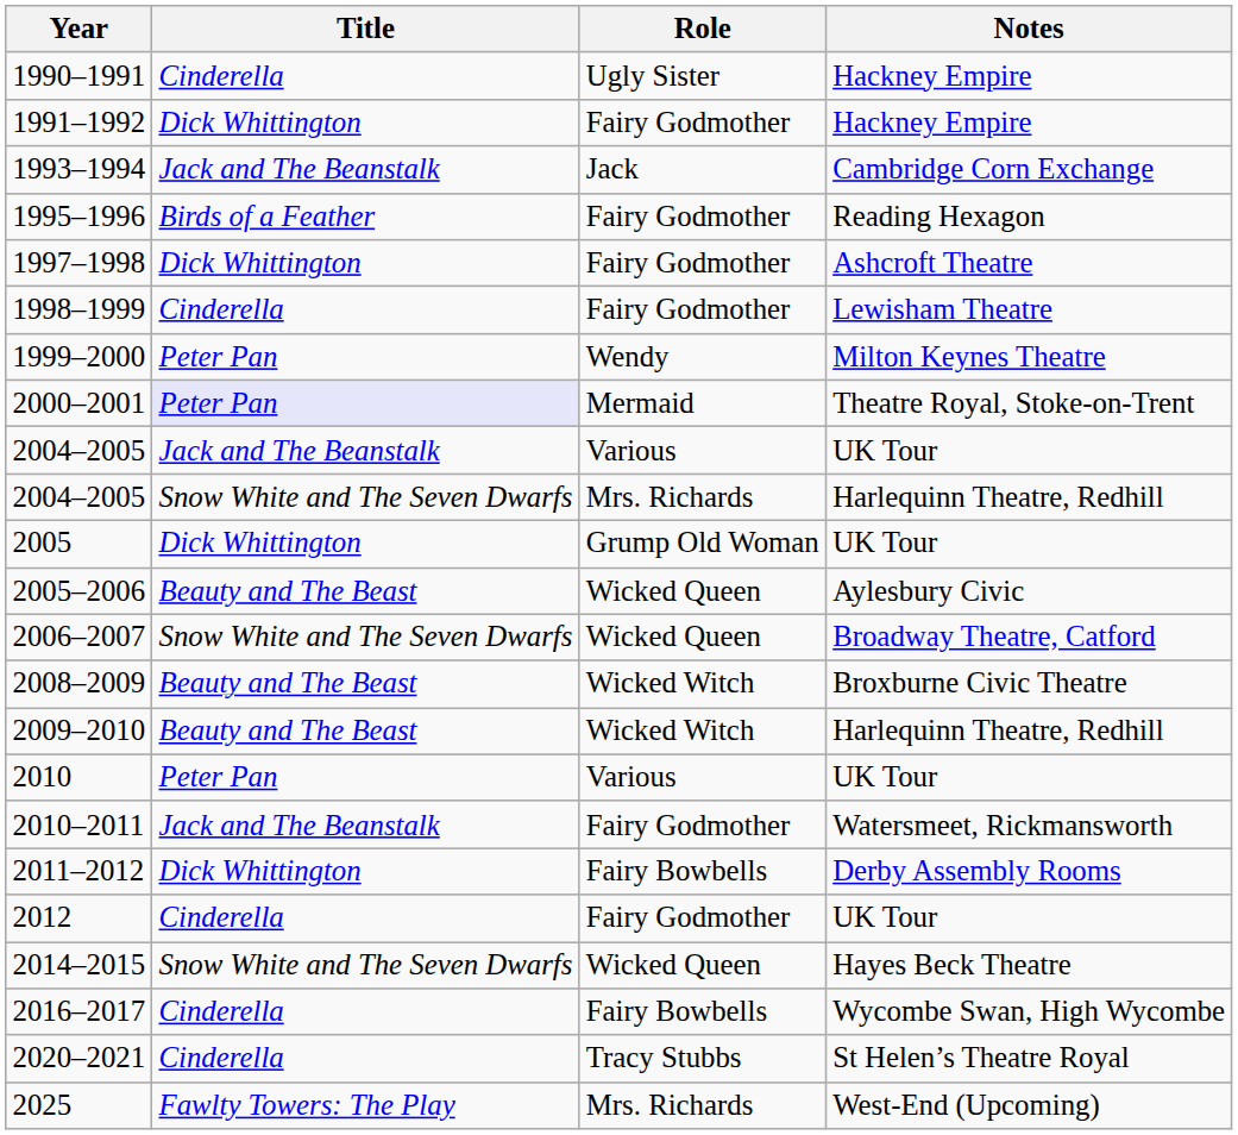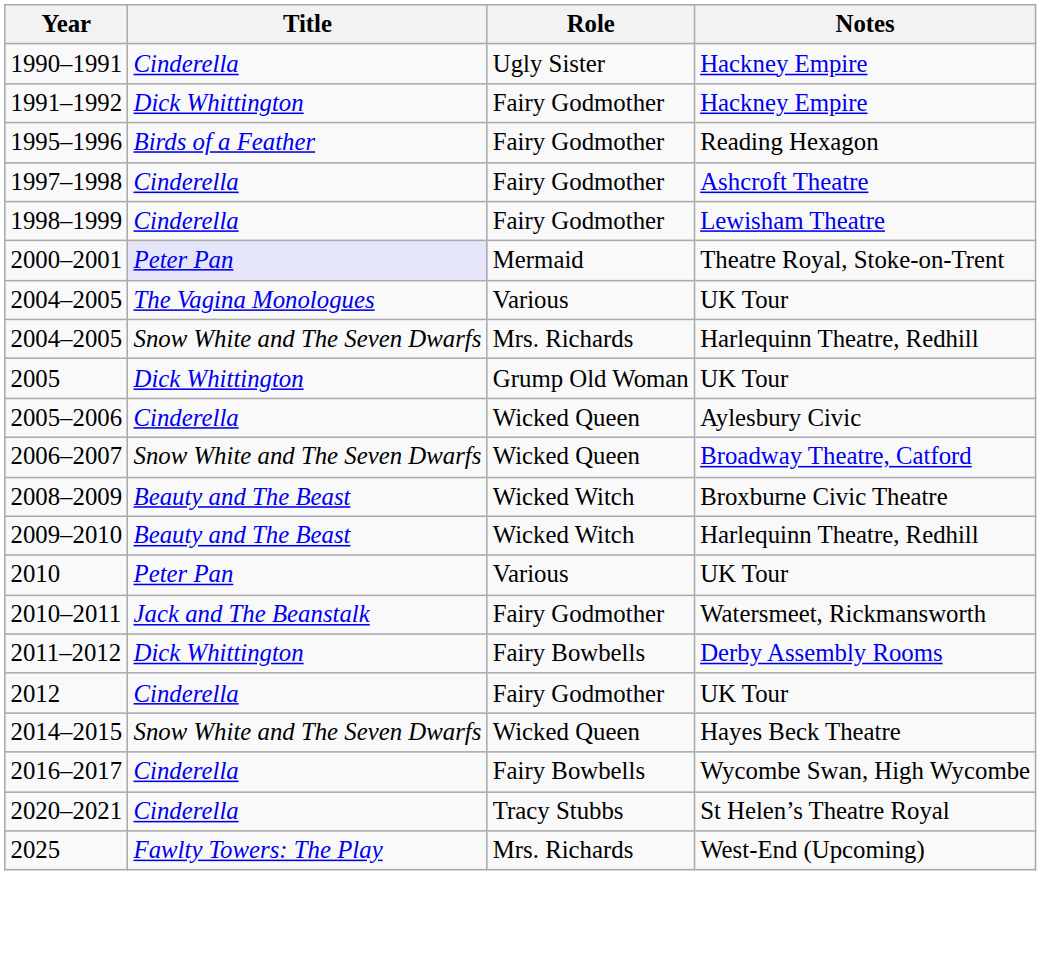- row: 1993–1994 | Jack and The Beanstalk | Jack | Cambridge Corn Exchange
1997–1998 | Title: Dick Whittington -> Cinderella
- row: 1999–2000 | Peter Pan | Wendy | Milton Keynes Theatre
2004–2005 / UK Tour | Title: Jack and The Beanstalk -> The Vagina Monologues
2005–2006 | Title: Beauty and The Beast -> Cinderella
